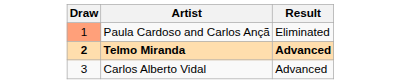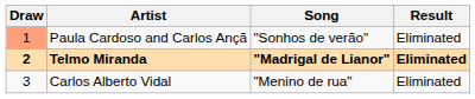+ column: Song | "Sonhos de verão" | "Madrigal de Lianor" | "Menino de rua"
Telmo Miranda | Result: Advanced -> Eliminated
Carlos Alberto Vidal | Result: Advanced -> Eliminated
